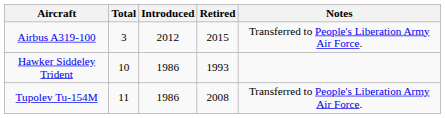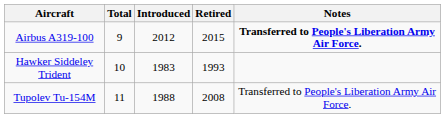Airbus A319-100 | Total: 3 -> 9
Airbus A319-100 | Notes: normal -> bold
Hawker Siddeley Trident | Introduced: 1986 -> 1983
Tupolev Tu-154M | Introduced: 1986 -> 1988
